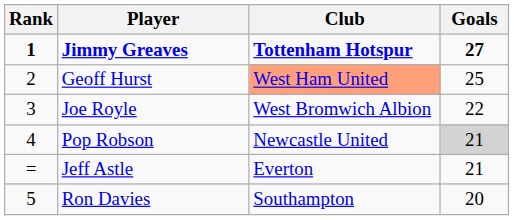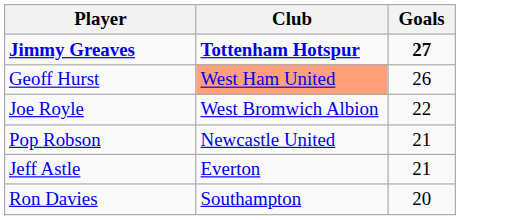- column: Rank | 1 | 2 | 3 | 4 | = | 5
Geoff Hurst | Goals: 25 -> 26
Pop Robson | Goals: lightgrey background -> no background
